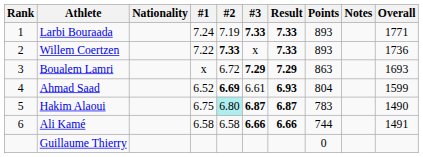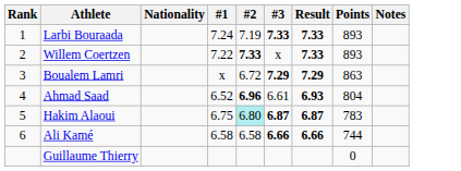- column: Overall | 1771 | 1736 | 1693 | 1599 | 1490 | 1491
Ahmad Saad | #2: 6.69 -> 6.96
